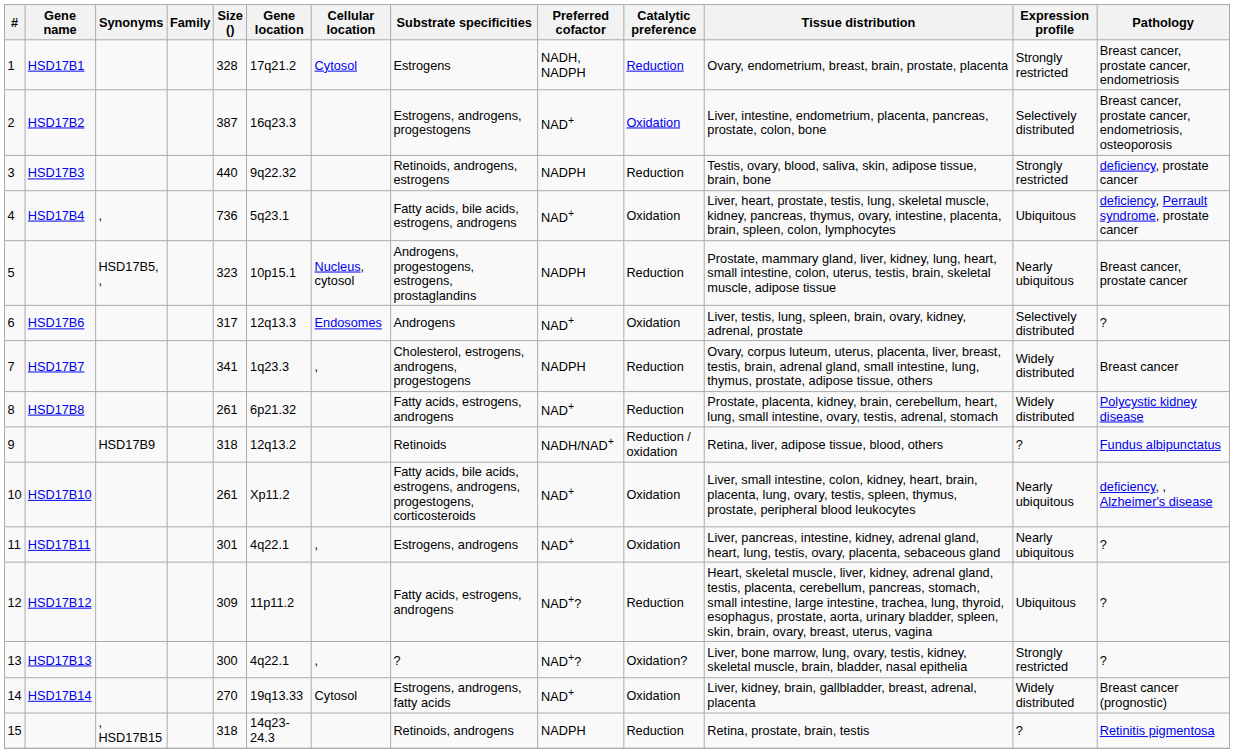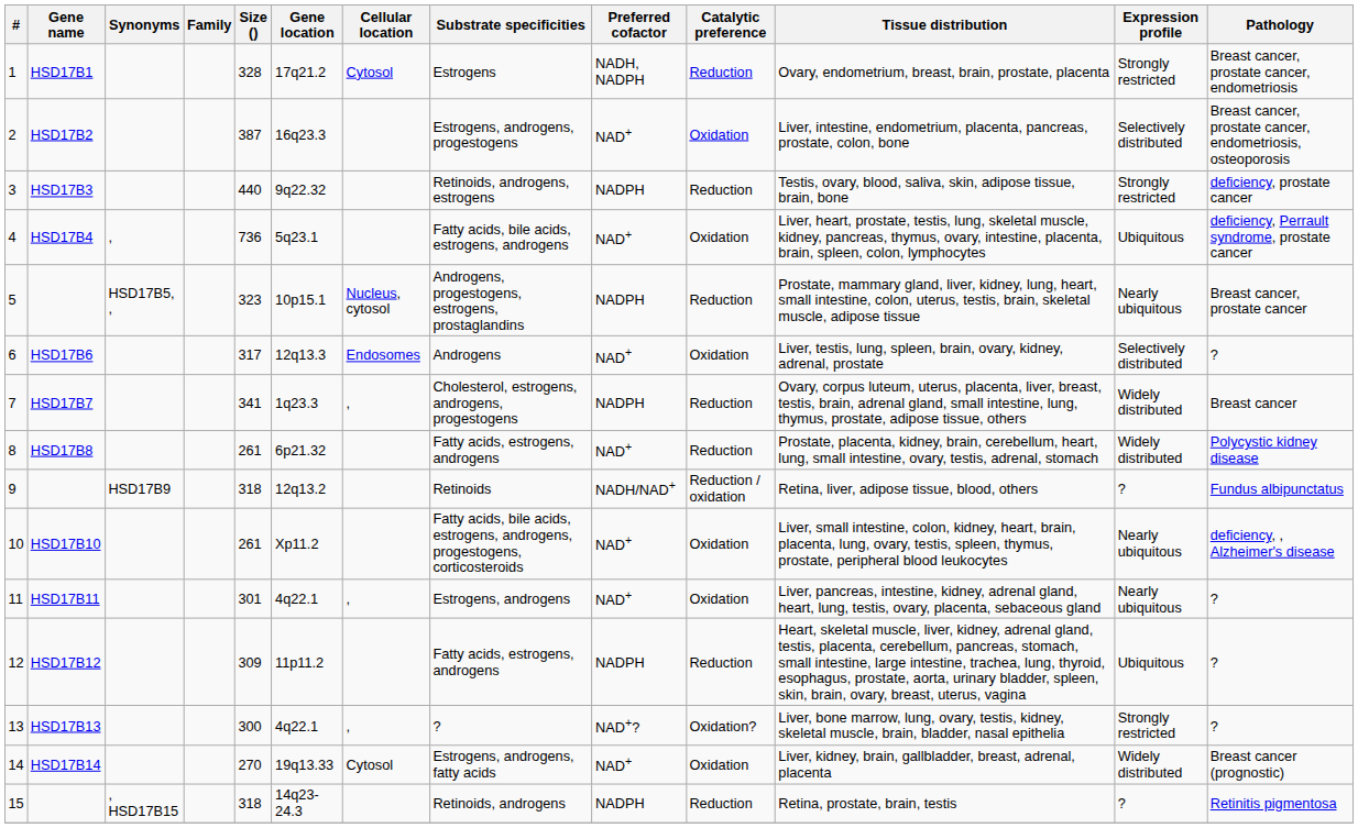12 | Preferred cofactor: NAD+? -> NADPH
